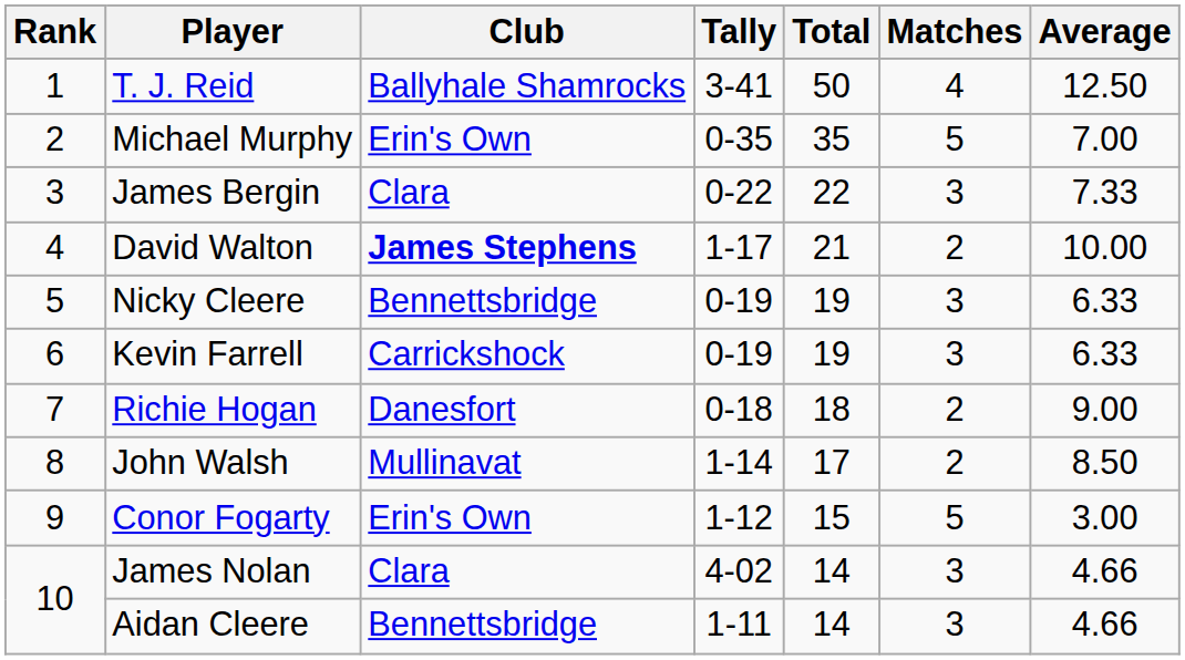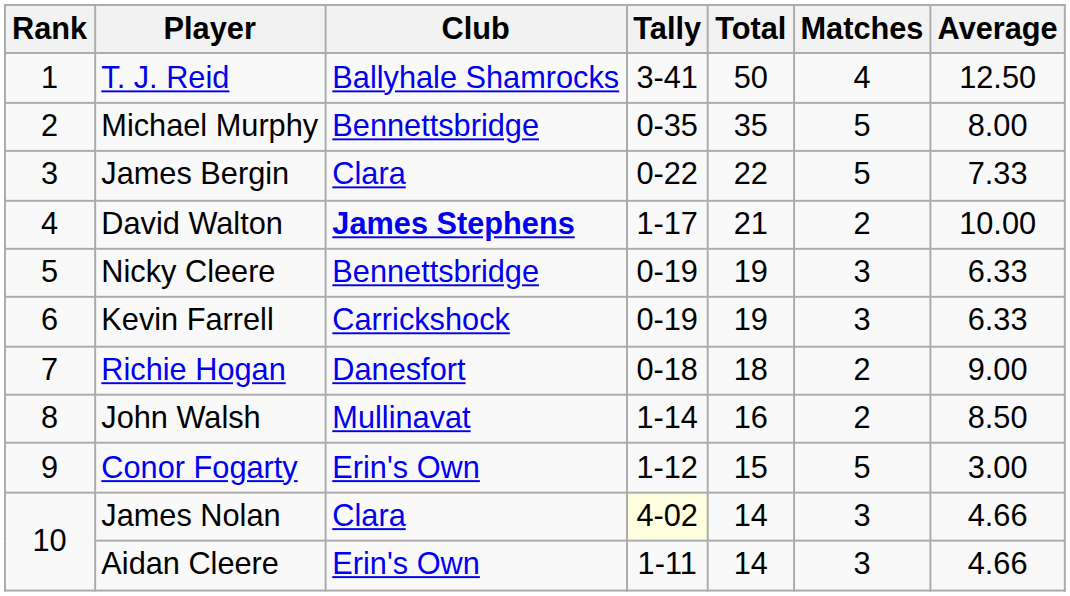Michael Murphy | Club: Erin's Own -> Bennettsbridge
Michael Murphy | Average: 7.00 -> 8.00
James Bergin | Matches: 3 -> 5
John Walsh | Total: 17 -> 16
James Nolan | Tally: no background -> lightyellow background
Aidan Cleere | Club: Bennettsbridge -> Erin's Own
